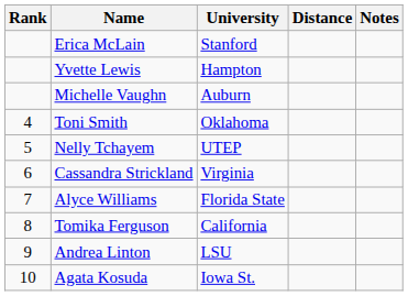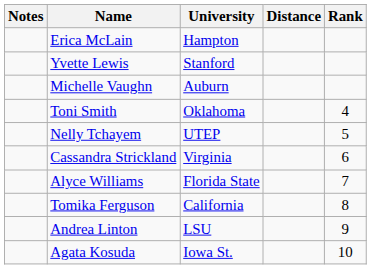columns swapped: Rank <-> Notes
Erica McLain | University: Stanford -> Hampton
Yvette Lewis | University: Hampton -> Stanford
